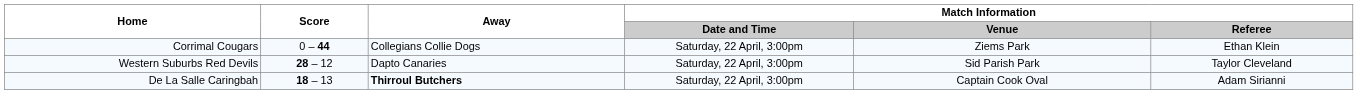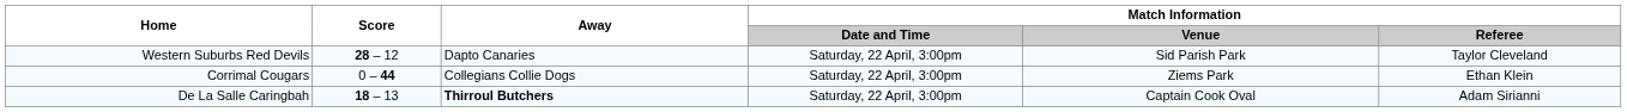rows swapped: Corrimal Cougars <-> Western Suburbs Red Devils
